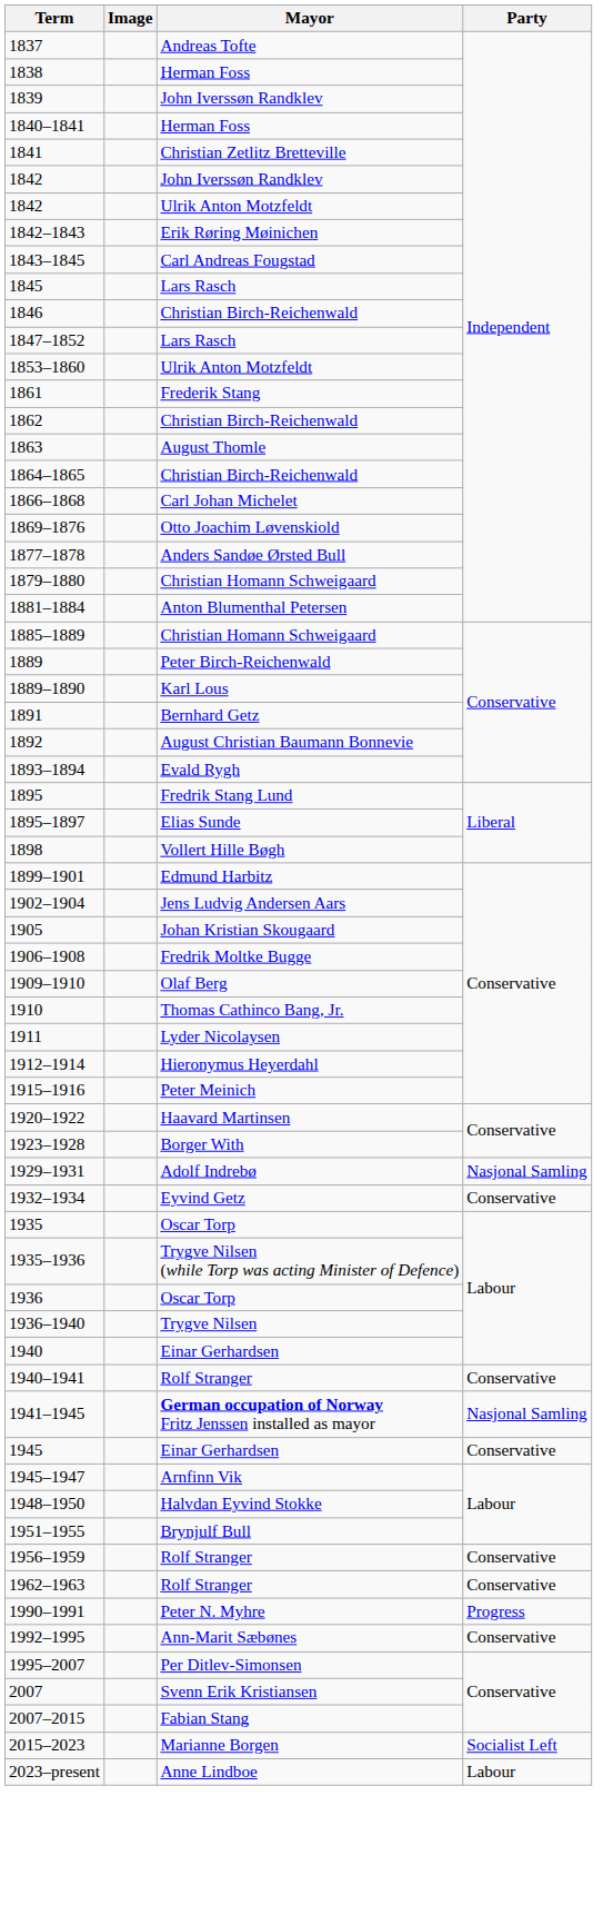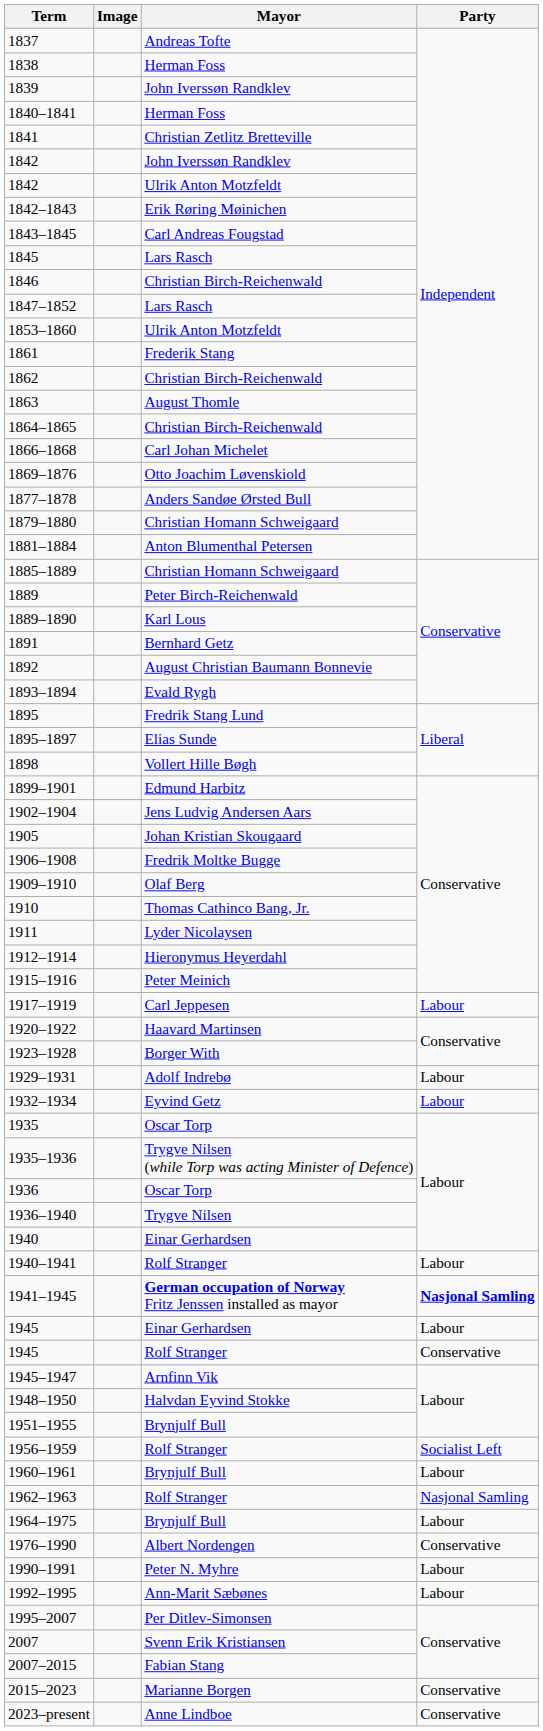+ row: 1917–1919 | Carl Jeppesen | Labour
1929–1931 | Party: Nasjonal Samling -> Labour
1932–1934 | Party: Conservative -> Labour
1940–1941 | Party: Conservative -> Labour
1941–1945 | Party: normal -> bold
1945 / Einar Gerhardsen | Party: Conservative -> Labour
+ row: 1945 | Rolf Stranger | Conservative
1956–1959 | Party: Conservative -> Socialist Left
+ row: 1960–1961 | Brynjulf Bull | Labour
1962–1963 | Party: Conservative -> Nasjonal Samling
+ row: 1964–1975 | Brynjulf Bull | Labour
+ row: 1976–1990 | Albert Nordengen | Conservative
1990–1991 | Party: Progress -> Labour
1992–1995 | Party: Conservative -> Labour
2015–2023 | Party: Socialist Left -> Conservative
2023–present | Party: Labour -> Conservative
